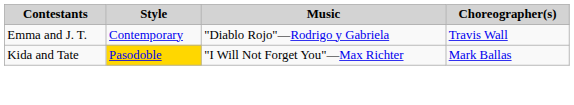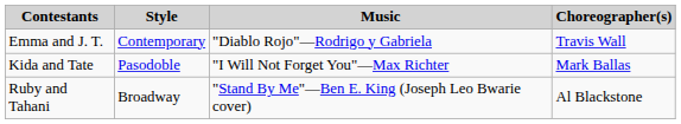Kida and Tate | Style: gold background -> no background
+ row: Ruby and Tahani | Broadway | "Stand By Me"—Ben E. King (Joseph Leo Bwarie cover) | Al Blackstone
